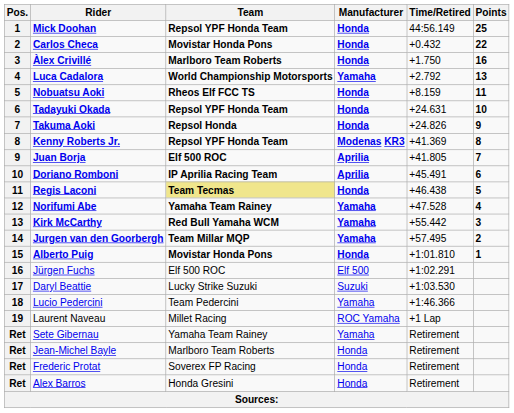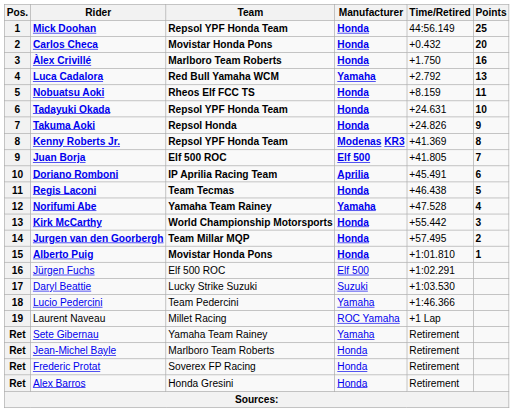Carlos Checa | Points: 22 -> 20
Luca Cadalora | Team: World Championship Motorsports -> Red Bull Yamaha WCM
Juan Borja | Manufacturer: Aprilia -> Elf 500
Regis Laconi | Team: khaki background -> no background
Kirk McCarthy | Team: Red Bull Yamaha WCM -> World Championship Motorsports
Kirk McCarthy | Manufacturer: Yamaha -> Honda
Jurgen van den Goorbergh | Manufacturer: Yamaha -> Honda
